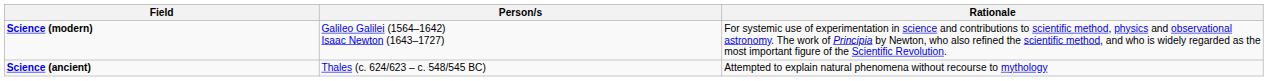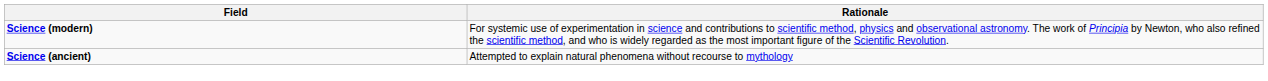- column: Person/s | Galileo Galilei (1564–1642) Isaac Newton (1643–1727) | Thales (c. 624/623 – c. 548/545 BC)
